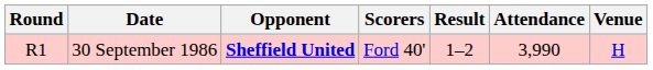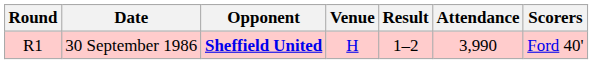columns swapped: Venue <-> Scorers
